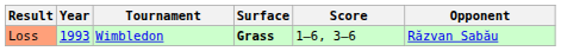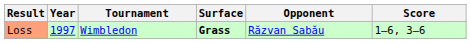columns swapped: Opponent <-> Score
Loss | Year: 1993 -> 1997
